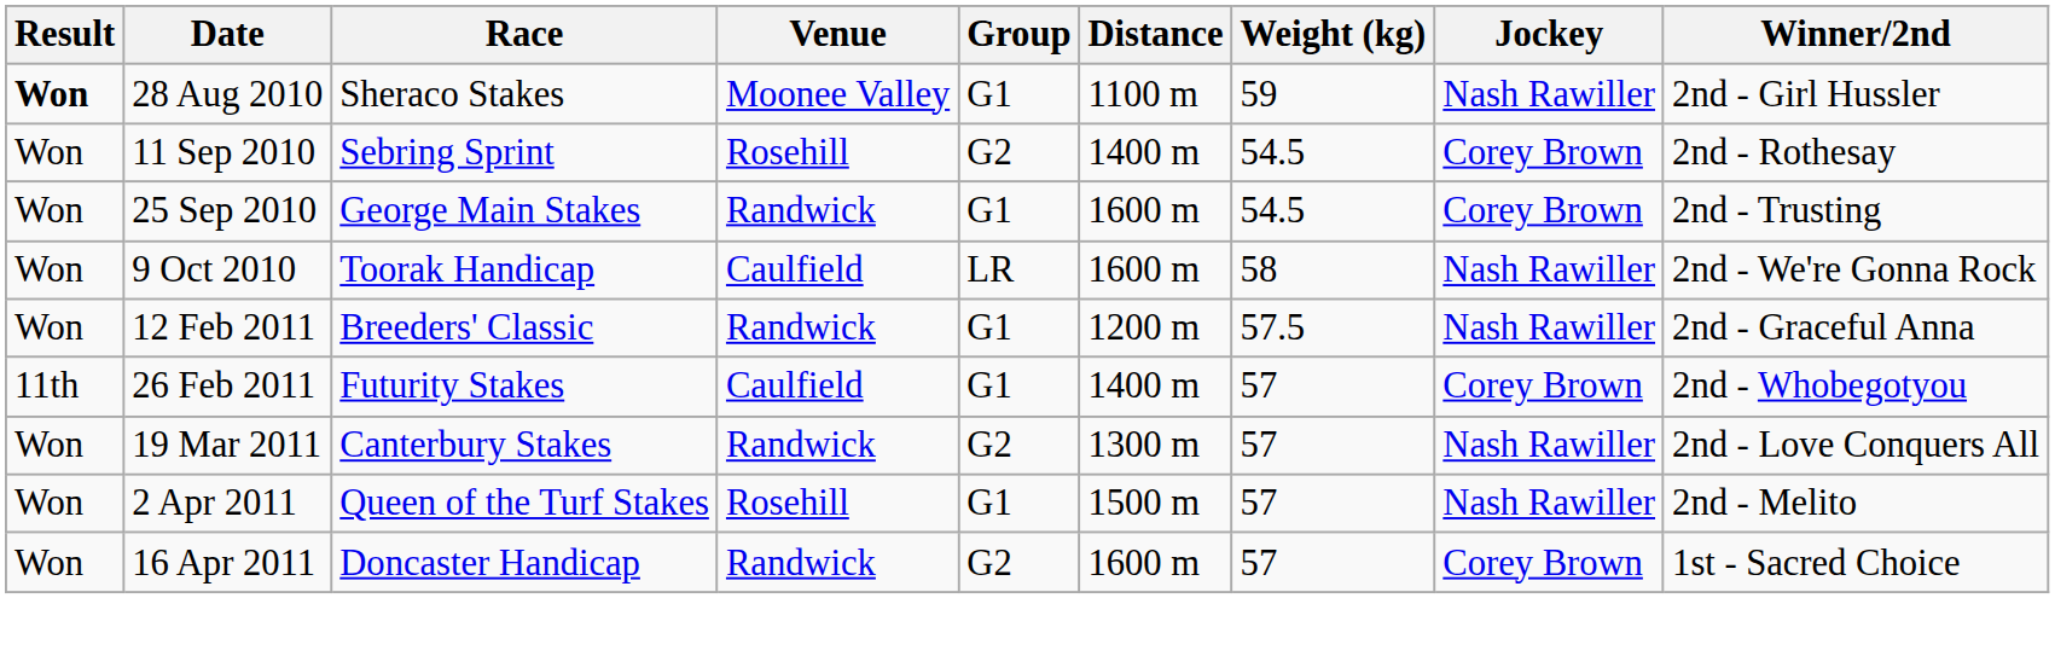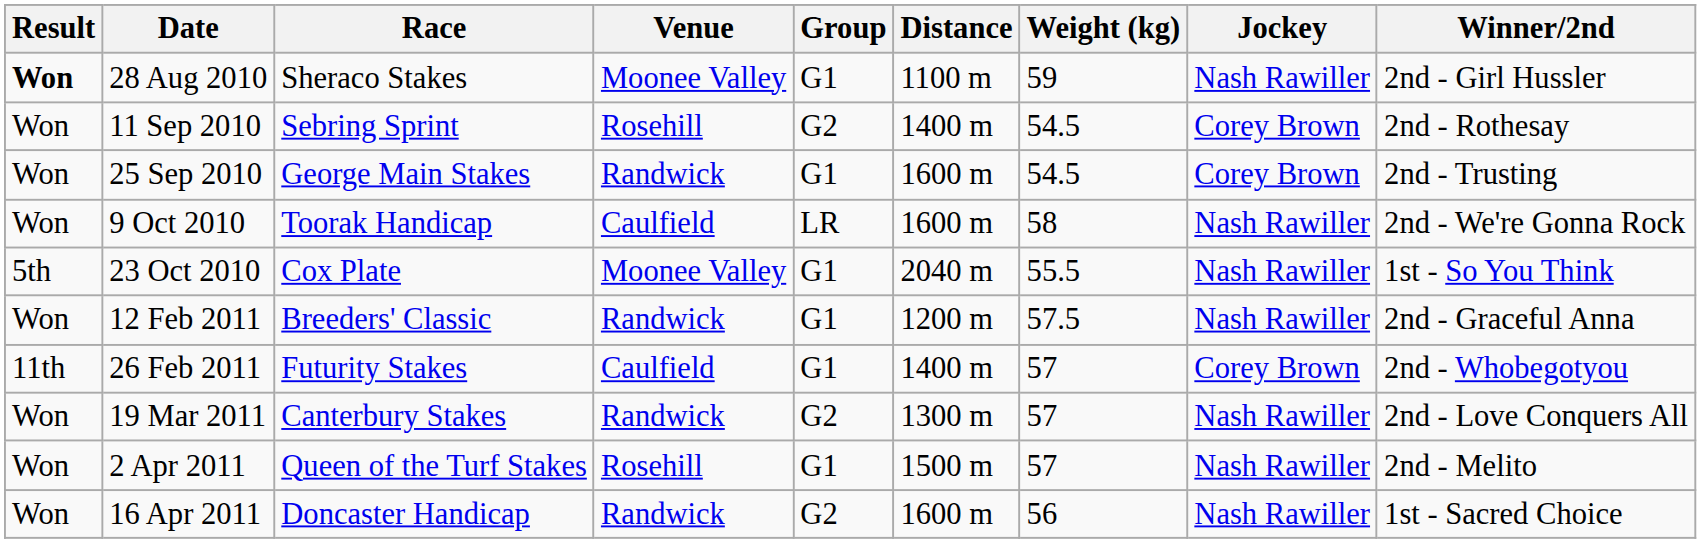+ row: 5th | 23 Oct 2010 | Cox Plate | Moonee Valley | G1 | 2040 m | 55.5 | Nash Rawiller | 1st - So You Think
16 Apr 2011 | Weight (kg): 57 -> 56
16 Apr 2011 | Jockey: Corey Brown -> Nash Rawiller
